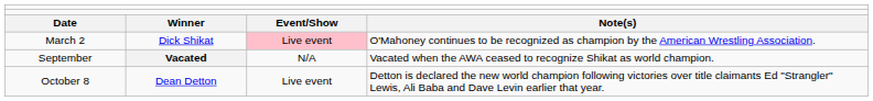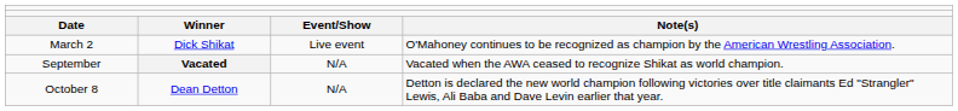March 2 | column 3: pink background -> no background
October 8 | column 3: Live event -> N/A
